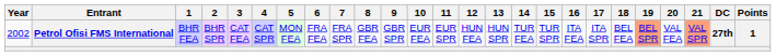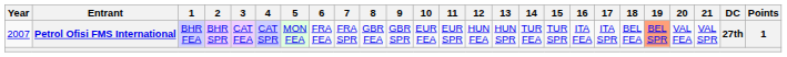Petrol Ofisi FMS International | Year: 2002 -> 2007
Petrol Ofisi FMS International | 21: lightsalmon background -> no background
